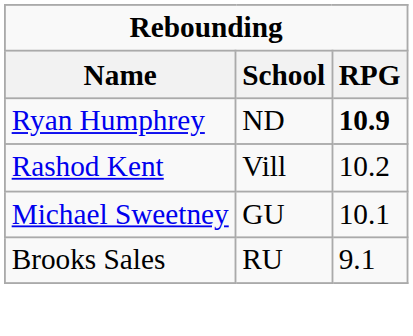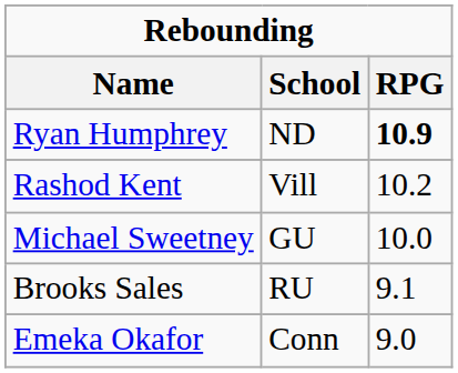Michael Sweetney | RPG: 10.1 -> 10.0
+ row: Emeka Okafor | Conn | 9.0
